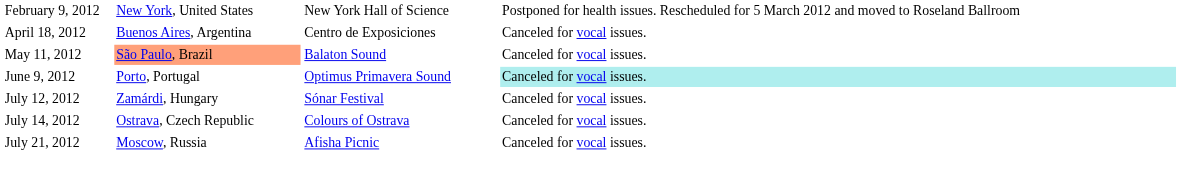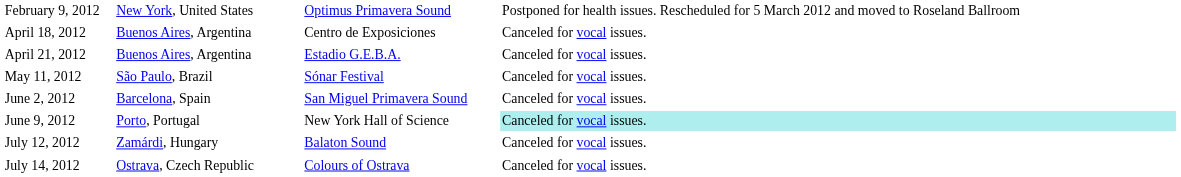February 9, 2012 | column 3: New York Hall of Science -> Optimus Primavera Sound
+ row: April 21, 2012 | Buenos Aires, Argentina | Estadio G.E.B.A. | Canceled for vocal issues.
May 11, 2012 | column 2: lightsalmon background -> no background
May 11, 2012 | column 3: Balaton Sound -> Sónar Festival
+ row: June 2, 2012 | Barcelona, Spain | San Miguel Primavera Sound | Canceled for vocal issues.
June 9, 2012 | column 3: Optimus Primavera Sound -> New York Hall of Science
July 12, 2012 | column 3: Sónar Festival -> Balaton Sound
- row: July 21, 2012 | Moscow, Russia | Afisha Picnic | Canceled for vocal issues.
